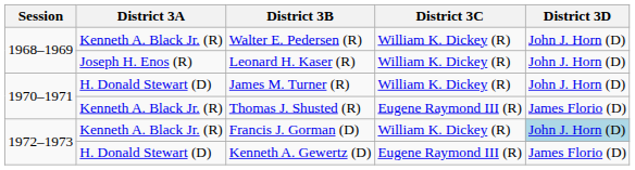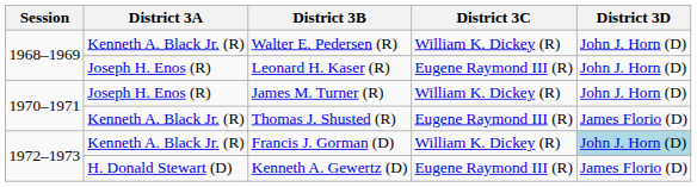Leonard H. Kaser (R) | District 3C: William K. Dickey (R) -> Eugene Raymond III (R)
James M. Turner (R) | District 3A: H. Donald Stewart (D) -> Joseph H. Enos (R)
